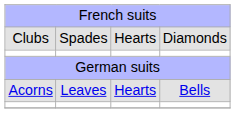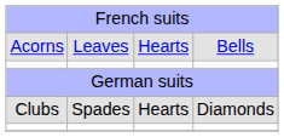rows swapped: Clubs <-> Acorns
